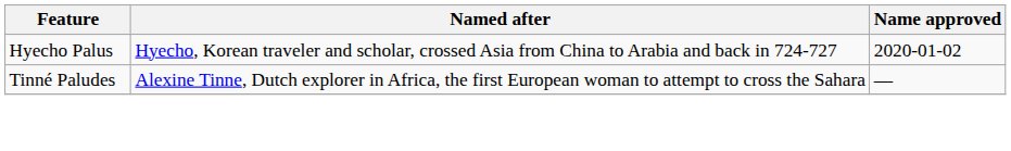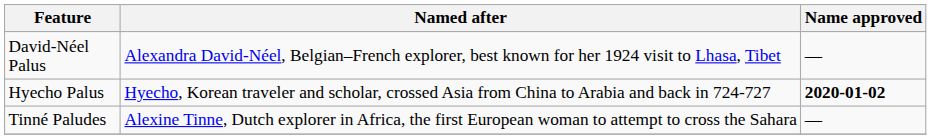+ row: David-Néel Palus | Alexandra David-Néel, Belgian–French explorer, best known for her 1924 visit to Lhasa, Tibet | —
Hyecho Palus | Name approved: normal -> bold
